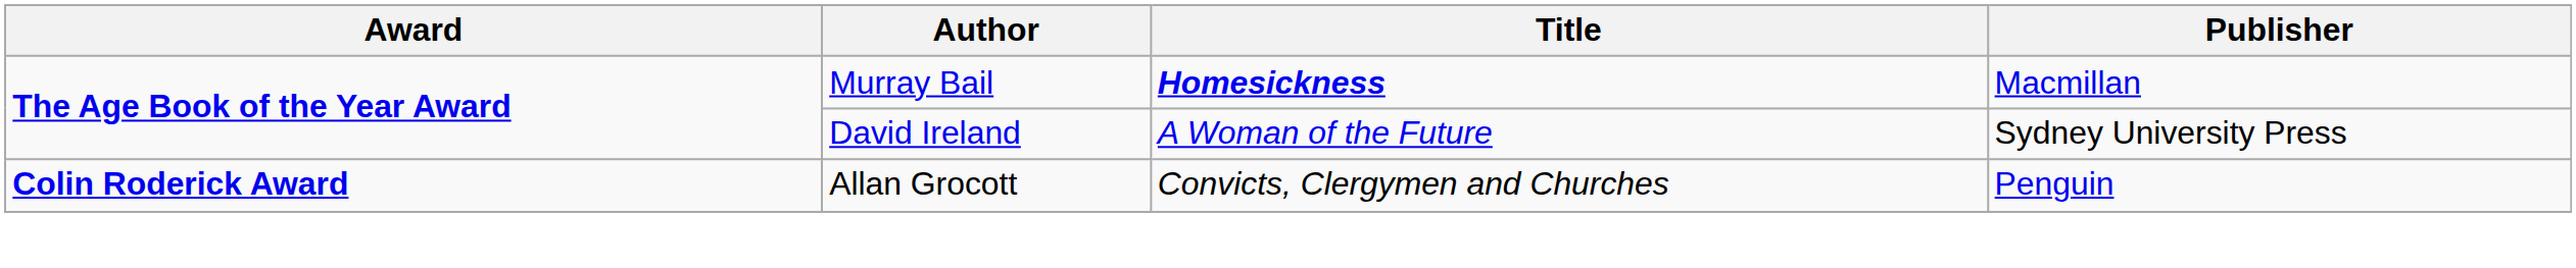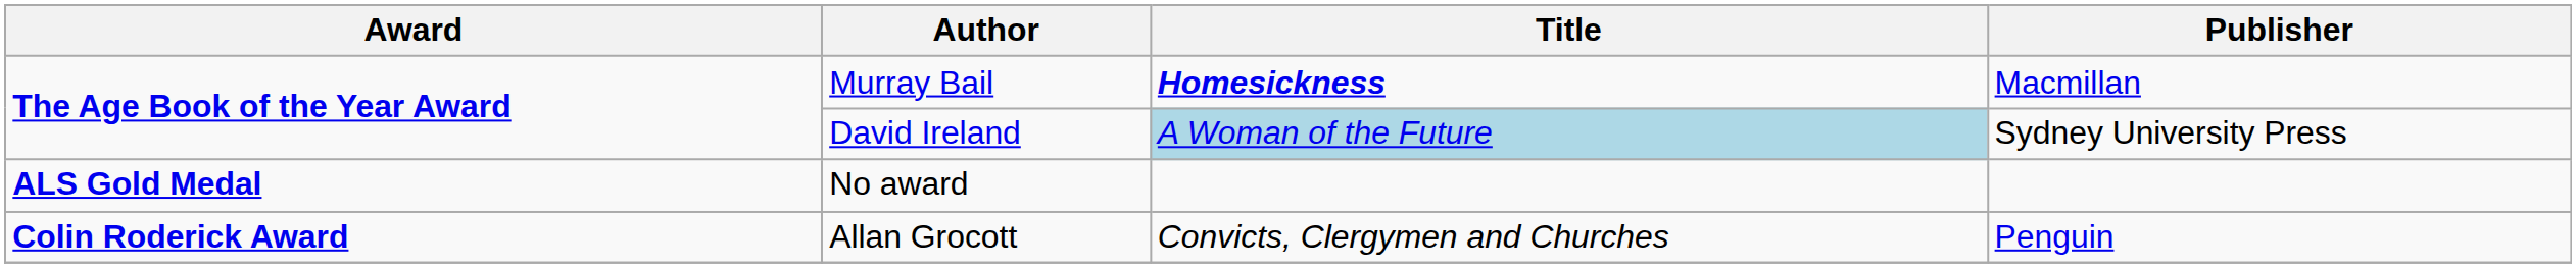David Ireland | Title: no background -> lightblue background
+ row: ALS Gold Medal | No award
